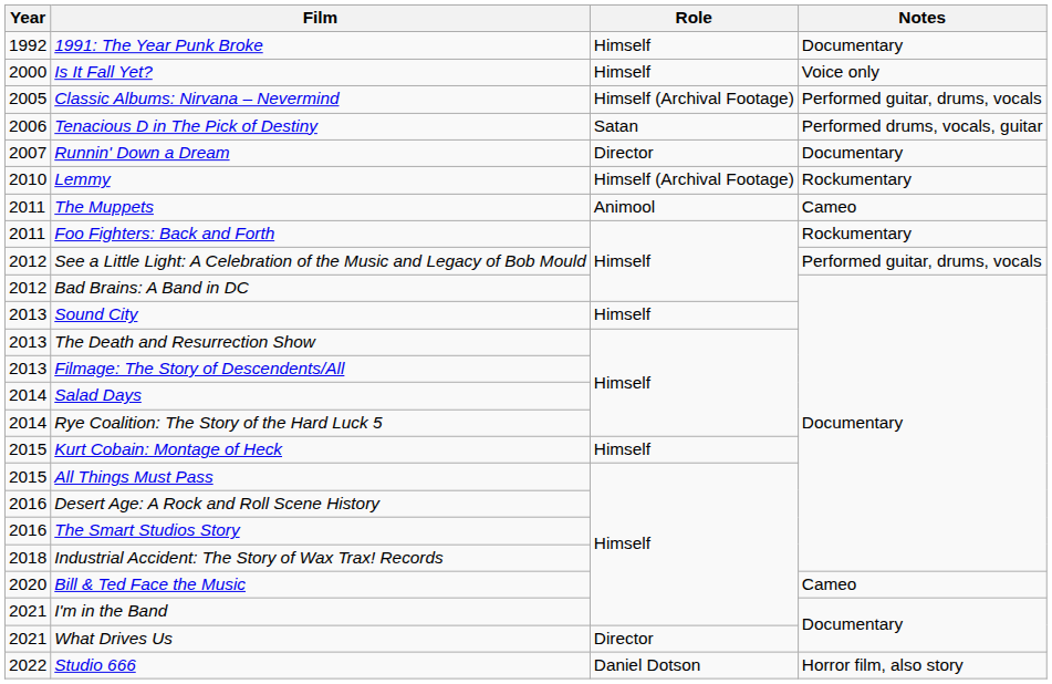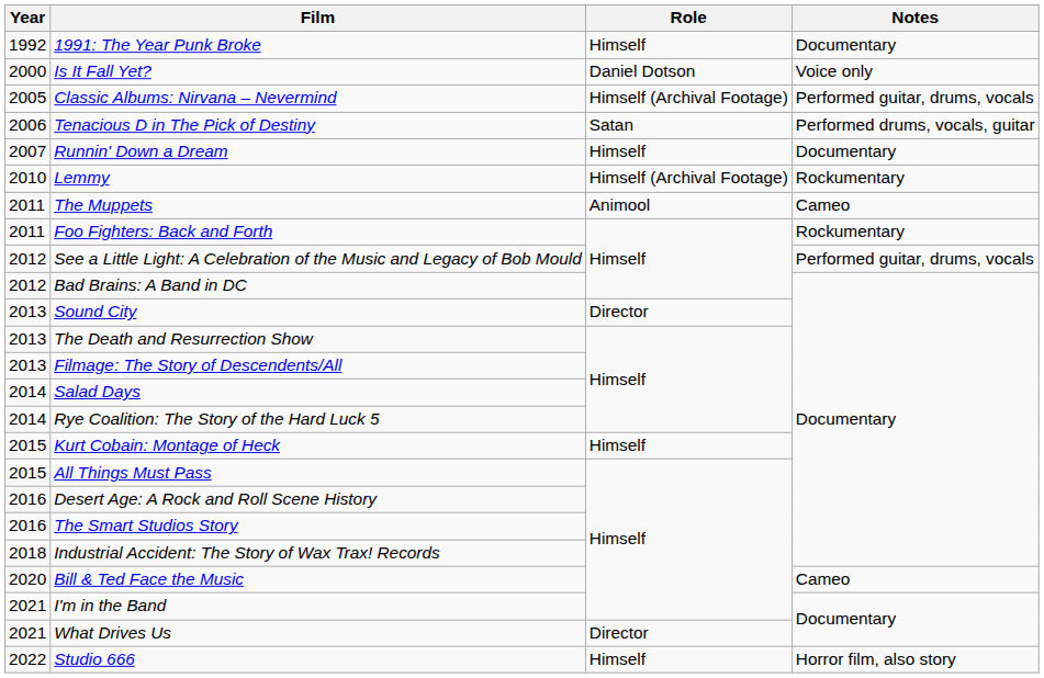Is It Fall Yet? | Role: Himself -> Daniel Dotson
Runnin' Down a Dream | Role: Director -> Himself
Sound City | Role: Himself -> Director
Studio 666 | Role: Daniel Dotson -> Himself
